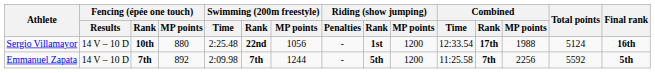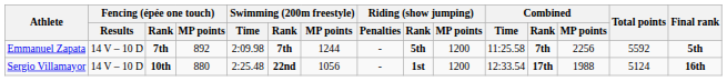rows swapped: Sergio Villamayor <-> Emmanuel Zapata
